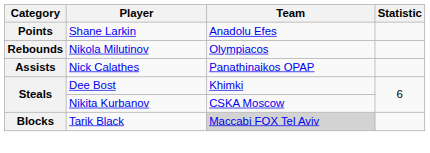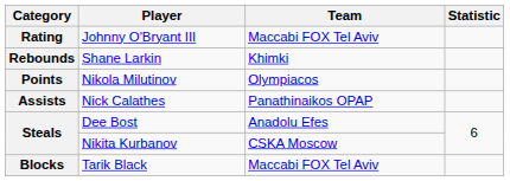+ row: Rating | Johnny O'Bryant III | Maccabi FOX Tel Aviv
Shane Larkin | Category: Points -> Rebounds
Shane Larkin | Team: Anadolu Efes -> Khimki
Nikola Milutinov | Category: Rebounds -> Points
Dee Bost | Team: Khimki -> Anadolu Efes
Tarik Black | Team: lightgrey background -> no background
